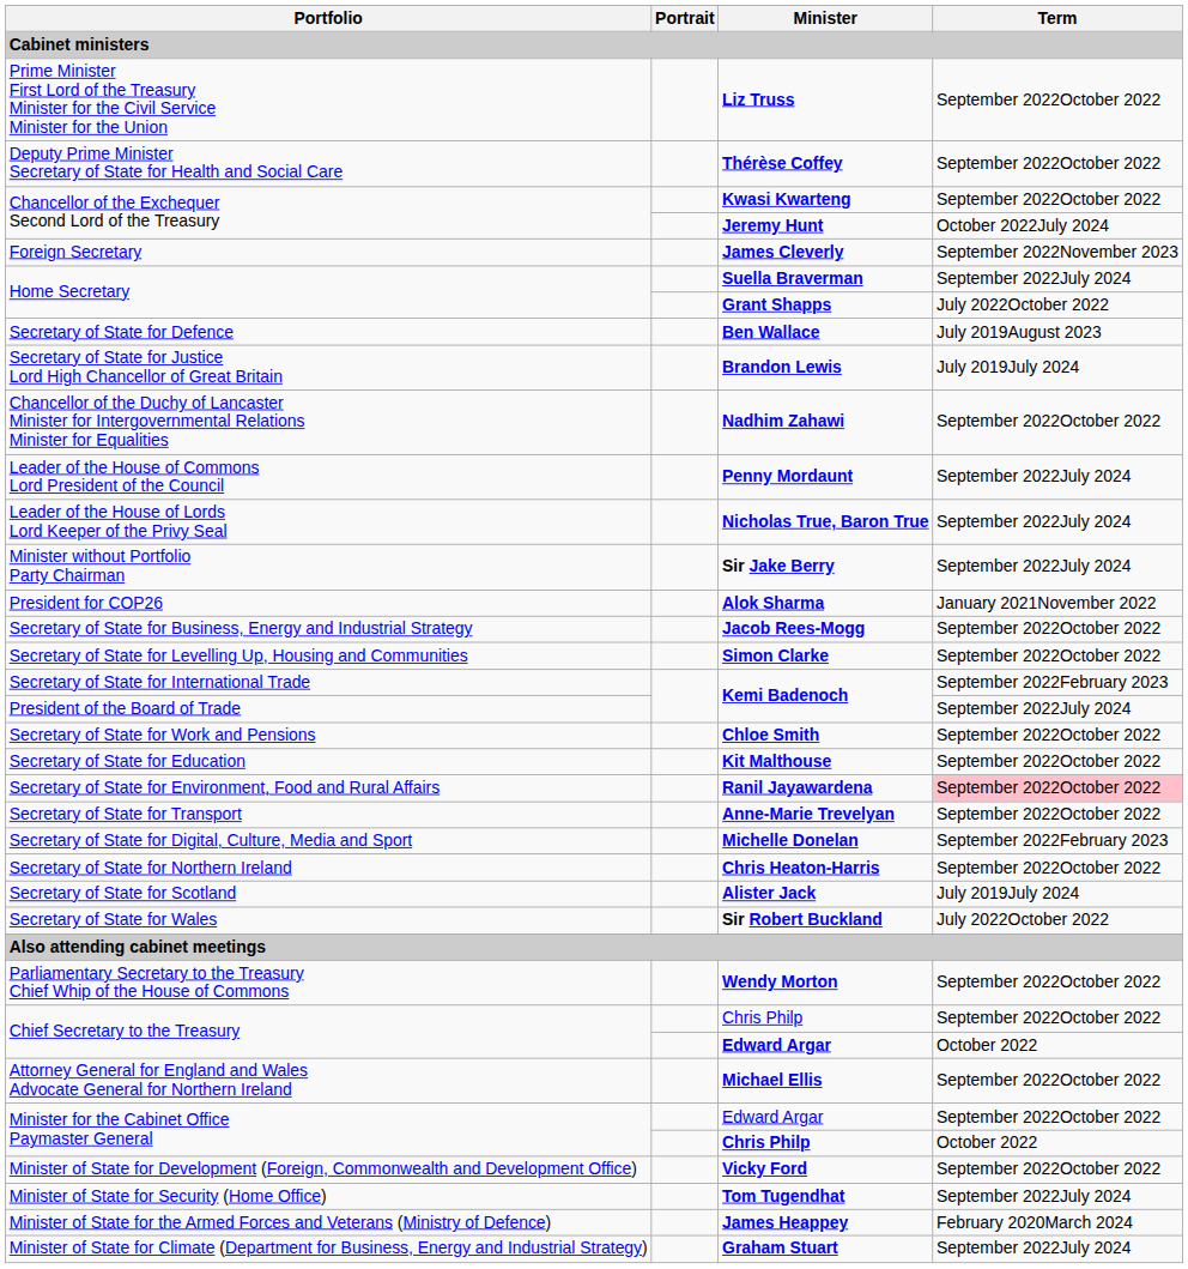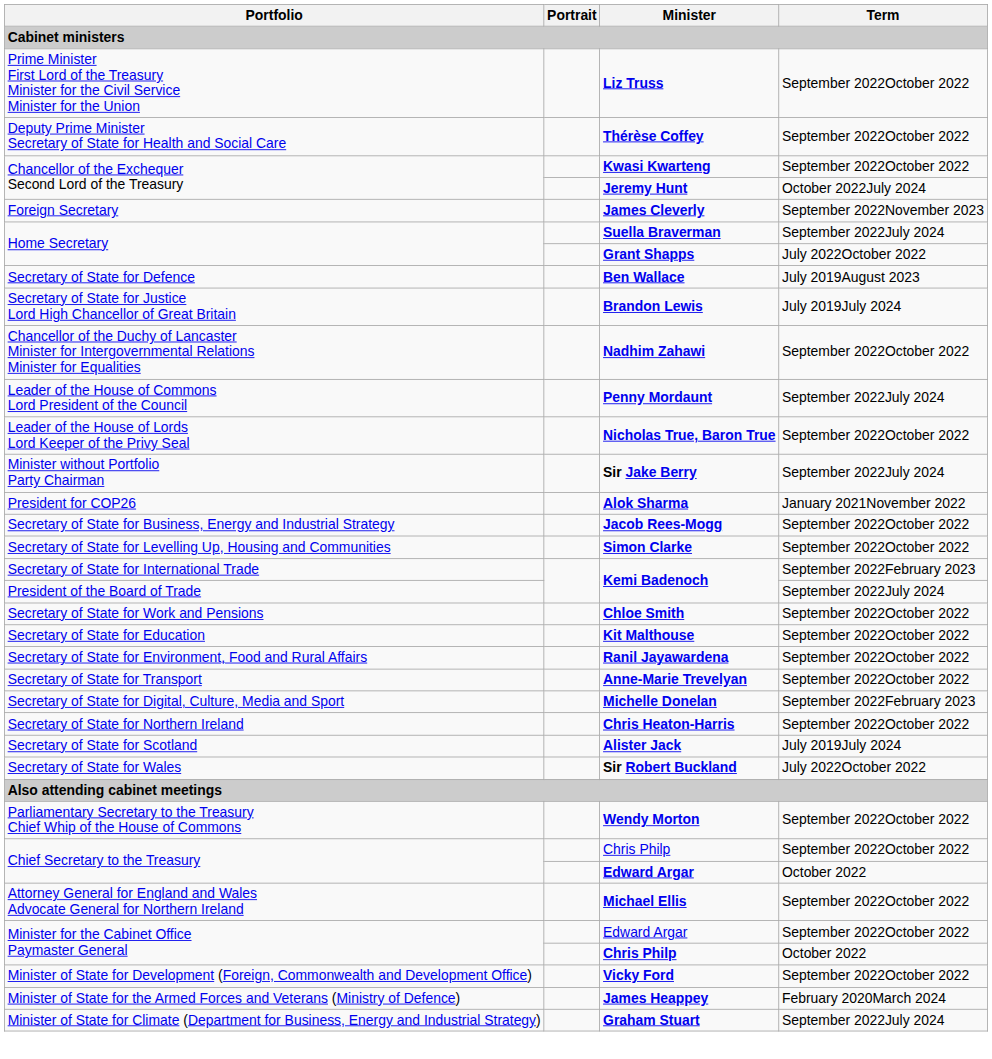Nicholas True, Baron True | Term: September 2022July 2024 -> September 2022October 2022
Ranil Jayawardena | Term: pink background -> no background
- row: Minister of State for Security (Home Office) | Tom Tugendhat | September 2022July 2024
